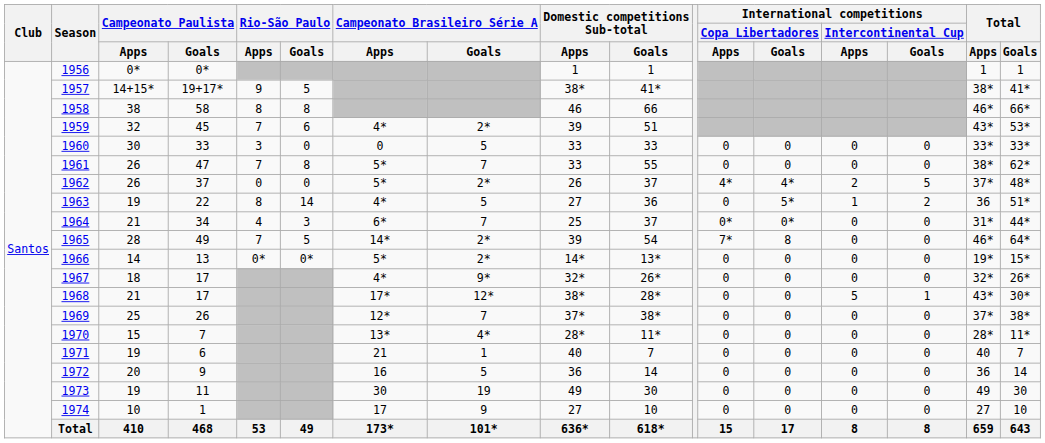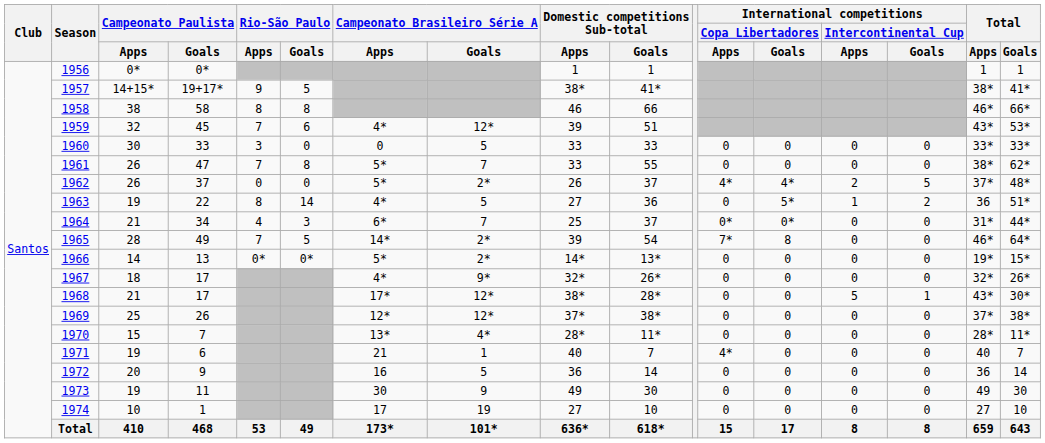1959 | Campeonato Brasileiro Série A / Goals: 2* -> 12*
1969 | Campeonato Brasileiro Série A / Goals: 7 -> 12*
1971 | International competitions / Copa Libertadores / Apps: 0 -> 4*
1973 | Campeonato Brasileiro Série A / Goals: 19 -> 9
1974 | Campeonato Brasileiro Série A / Goals: 9 -> 19
